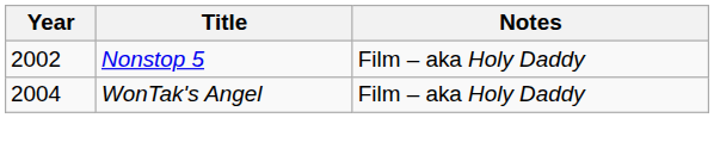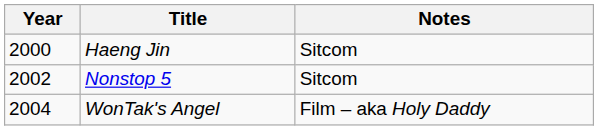+ row: 2000 | Haeng Jin | Sitcom
Nonstop 5 | Notes: Film – aka Holy Daddy -> Sitcom
